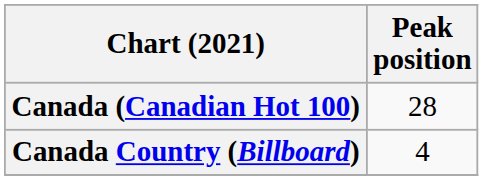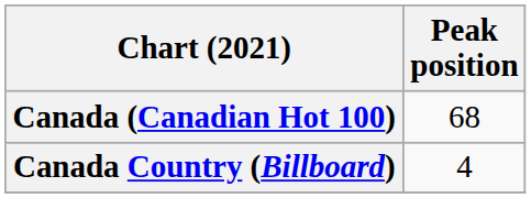Canada (Canadian Hot 100) | Peak position: 28 -> 68
